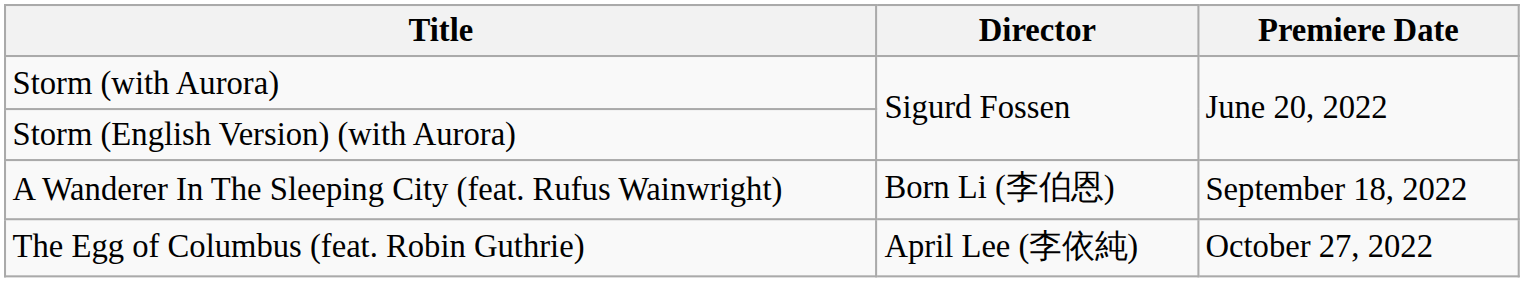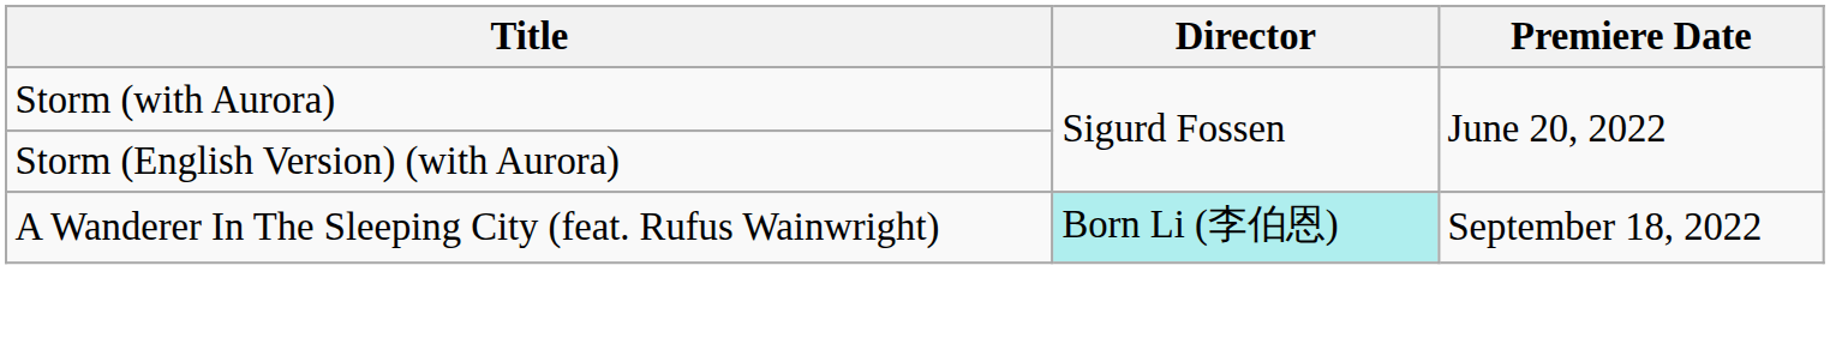A Wanderer In The Sleeping City (feat. Rufus Wainwright) | Director: no background -> paleturquoise background
- row: The Egg of Columbus (feat. Robin Guthrie) | April Lee (李依純) | October 27, 2022
